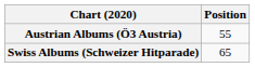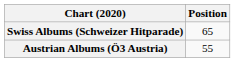rows swapped: Austrian Albums (Ö3 Austria) <-> Swiss Albums (Schweizer Hitparade)
